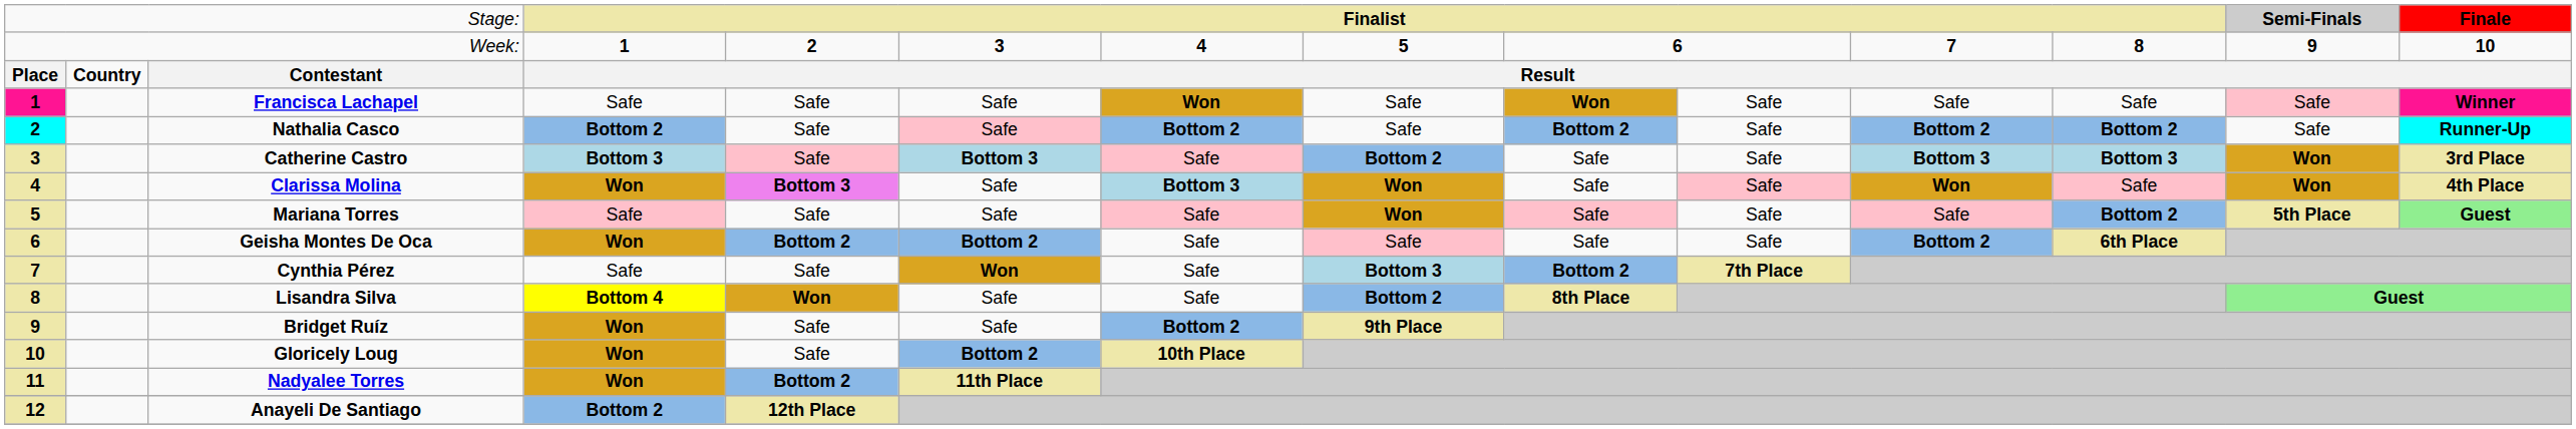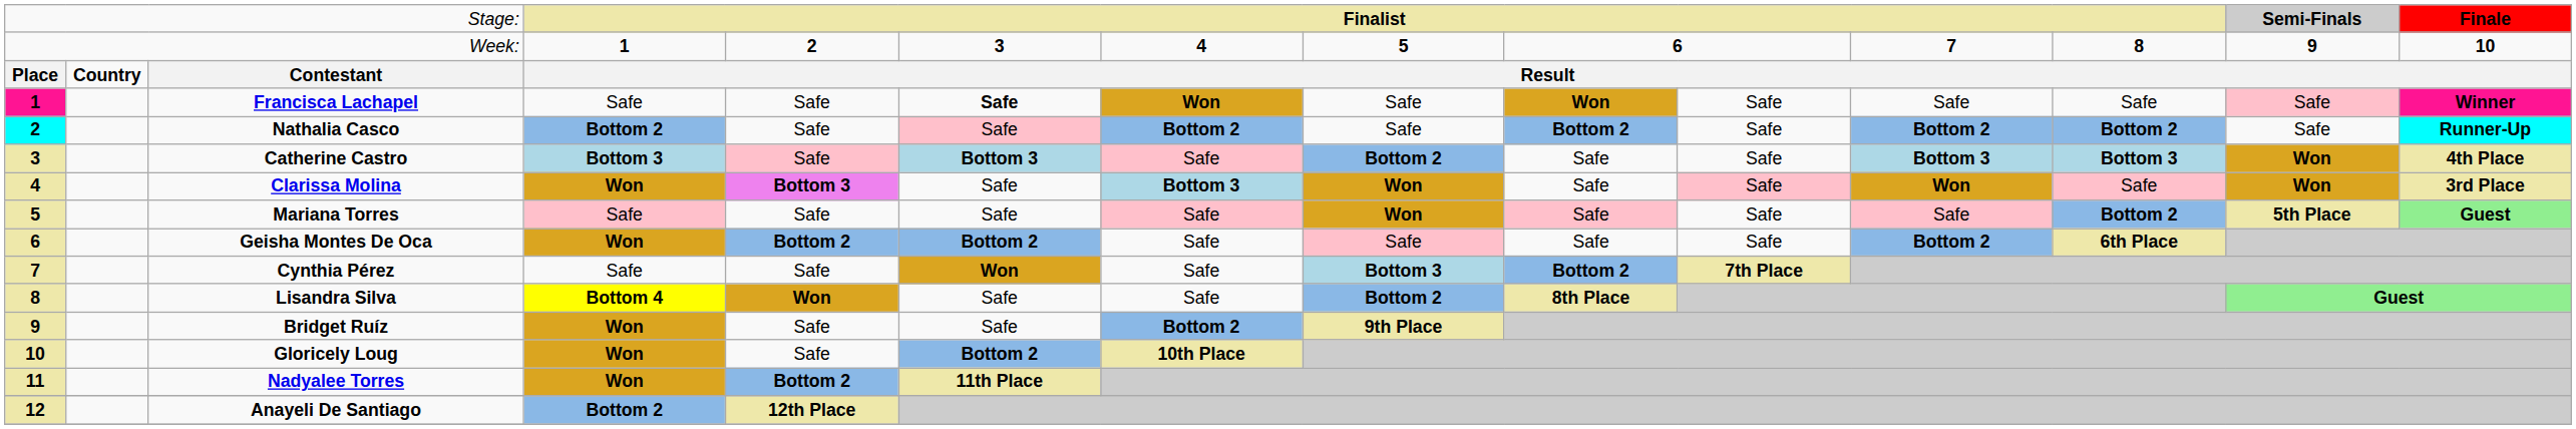Francisca Lachapel | column 6: normal -> bold
Catherine Castro | column 14: 3rd Place -> 4th Place
Clarissa Molina | column 14: 4th Place -> 3rd Place
